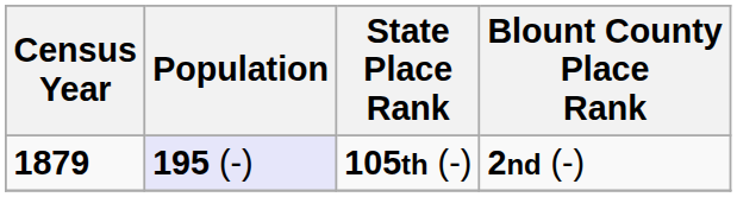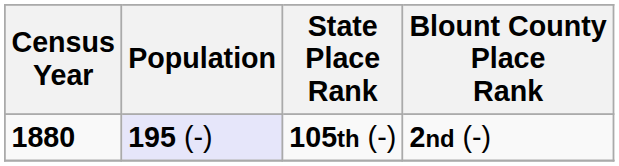105th (-) | Census Year: 1879 -> 1880
